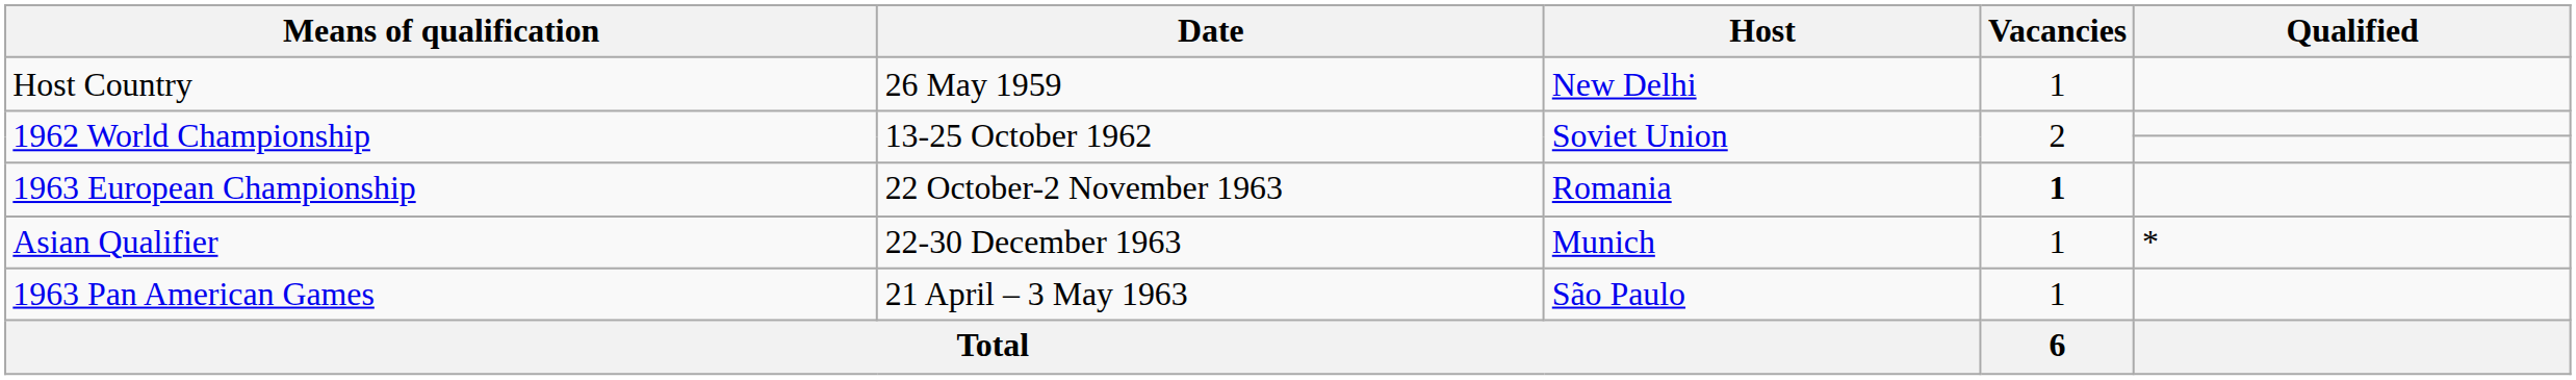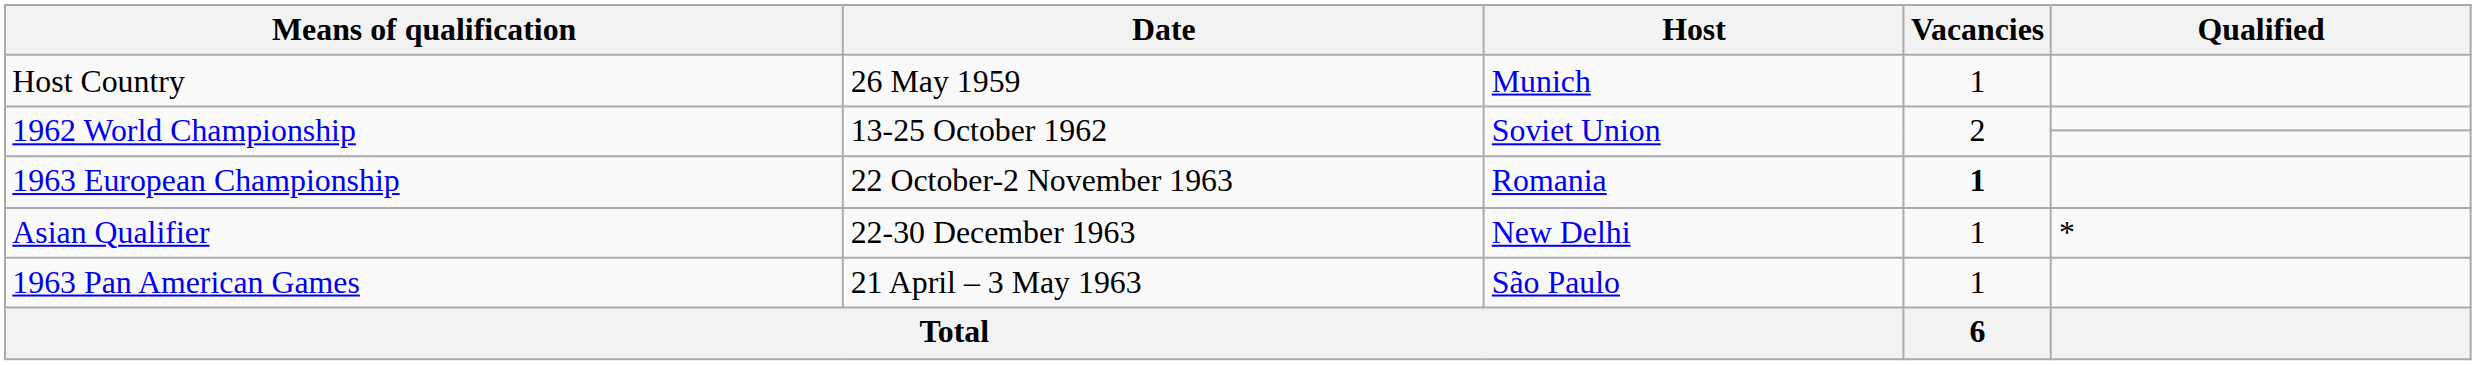Host Country | Host: New Delhi -> Munich
Asian Qualifier | Host: Munich -> New Delhi
